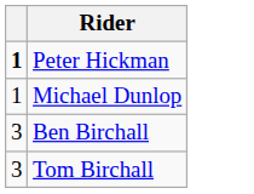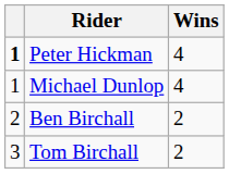+ column: Wins | 4 | 4 | 2 | 2
Ben Birchall | column 1: 3 -> 2
